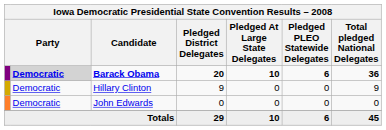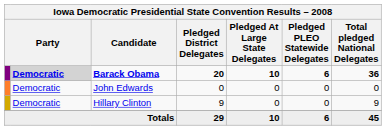rows swapped: Hillary Clinton <-> John Edwards
